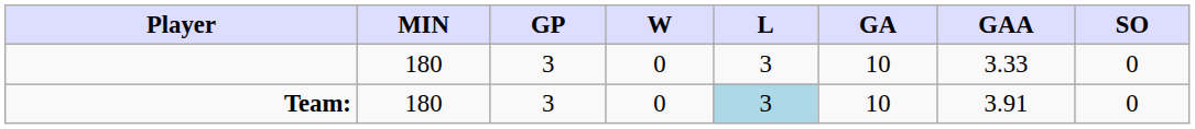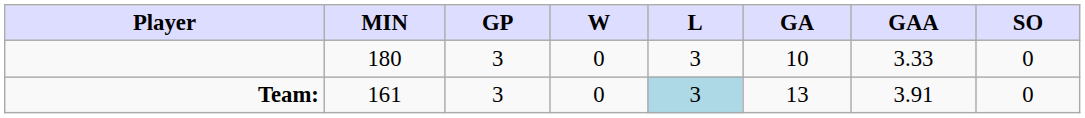Team: | MIN: 180 -> 161
Team: | GA: 10 -> 13
